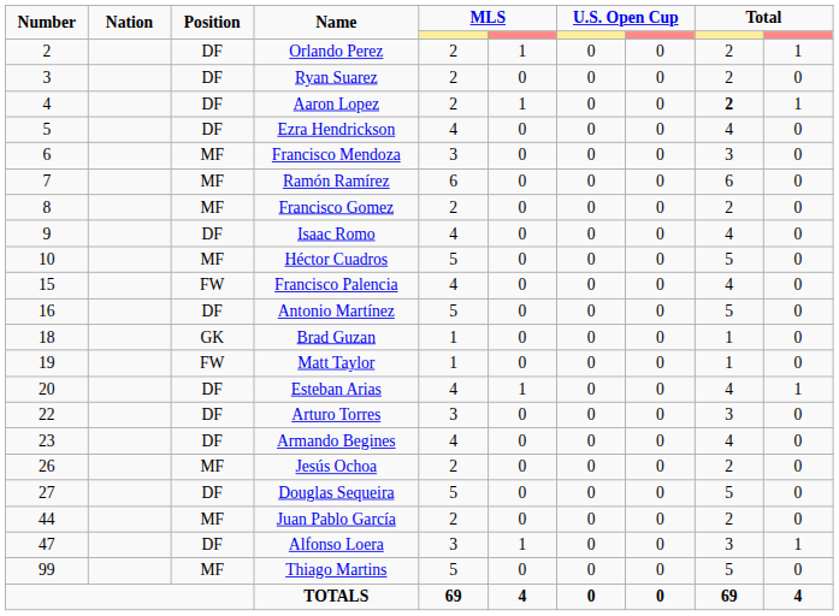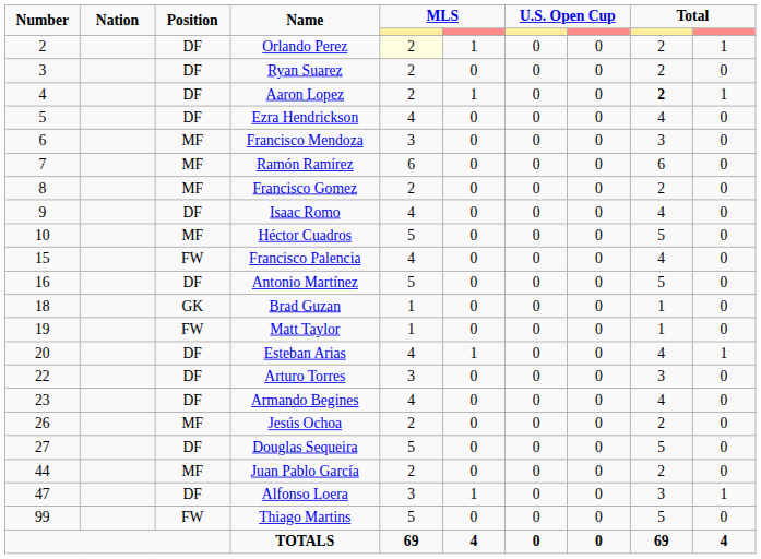Orlando Perez | column 5: no background -> lightyellow background
Thiago Martins | Position: MF -> FW
